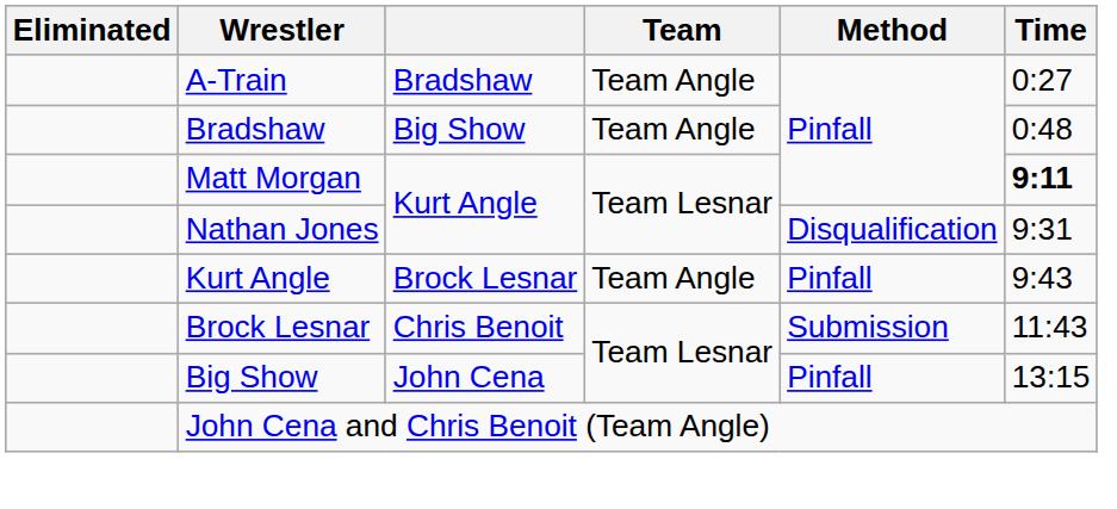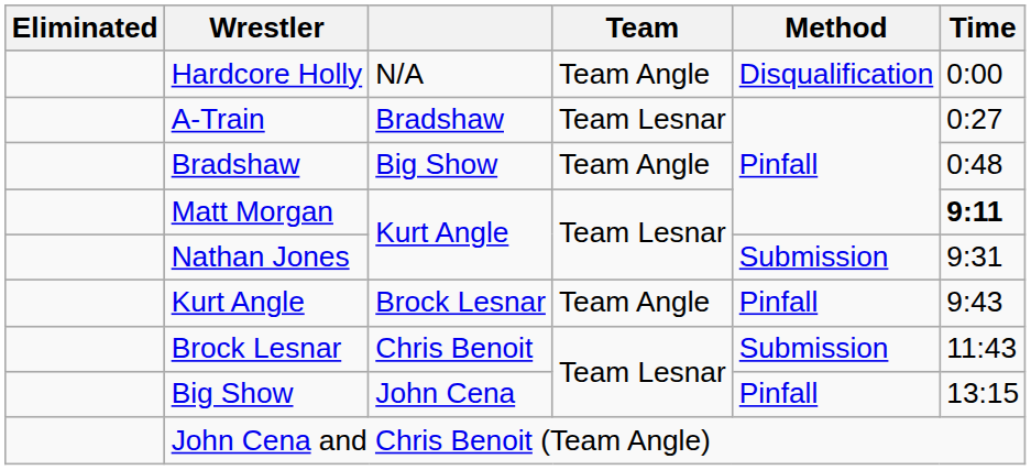+ row: Hardcore Holly | N/A | Team Angle | Disqualification | 0:00
A-Train | Team: Team Angle -> Team Lesnar
Nathan Jones | Method: Disqualification -> Submission
